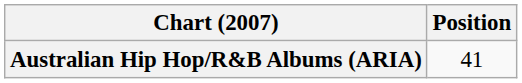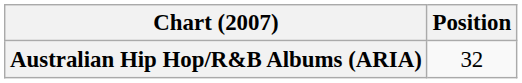Australian Hip Hop/R&B Albums (ARIA) | Position: 41 -> 32
